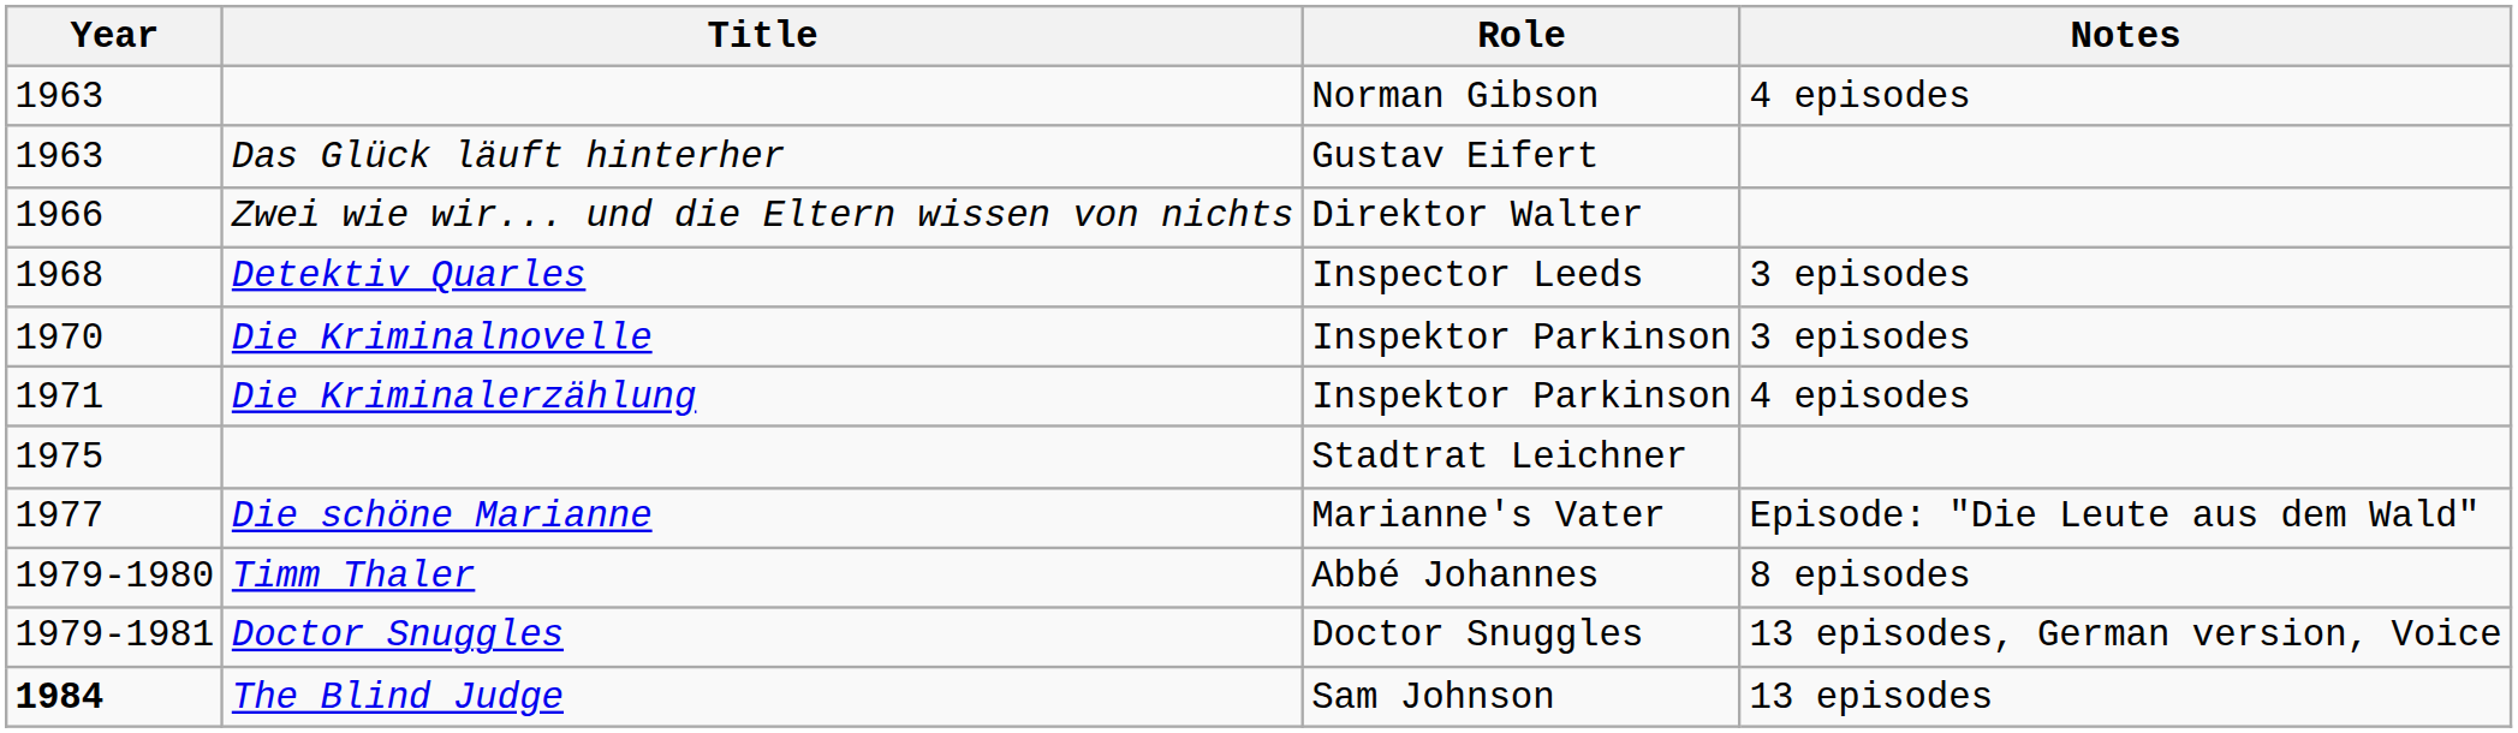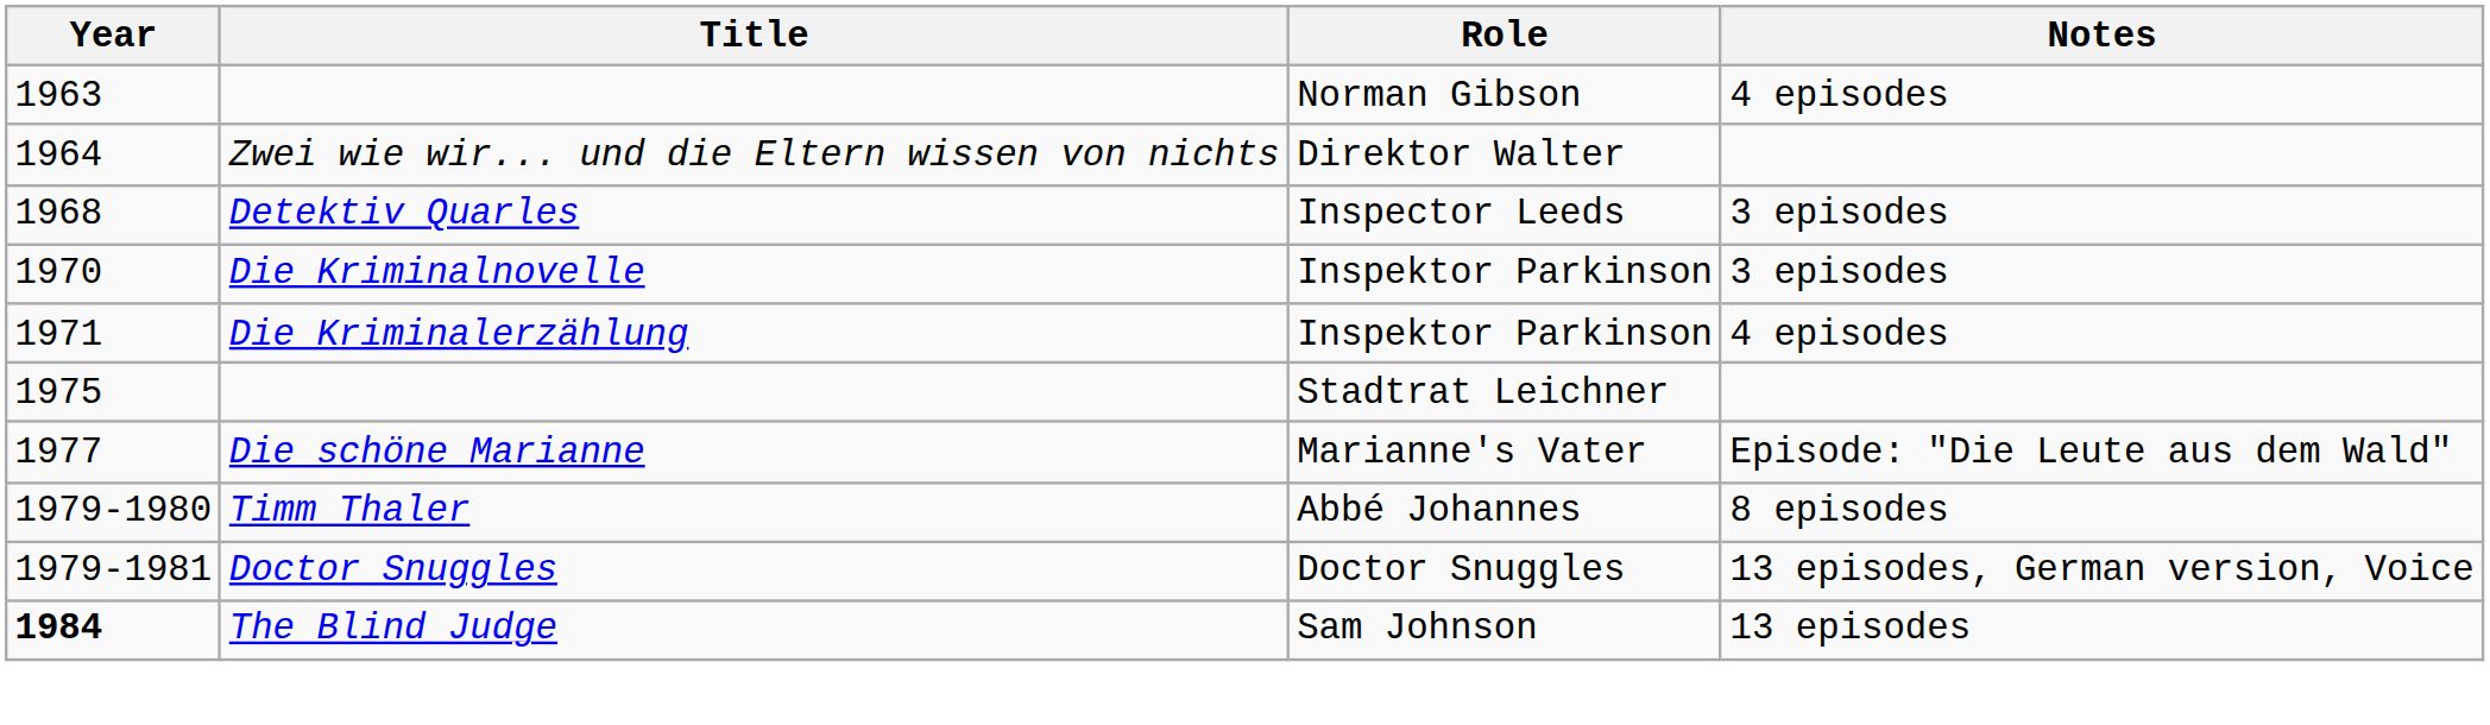- row: 1963 | Das Glück läuft hinterher | Gustav Eifert
Zwei wie wir... und die Eltern wissen von nichts | Year: 1966 -> 1964
